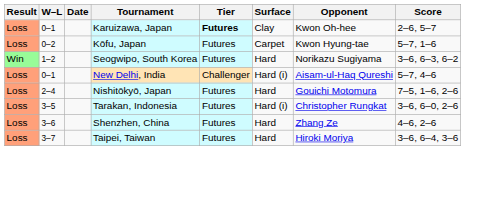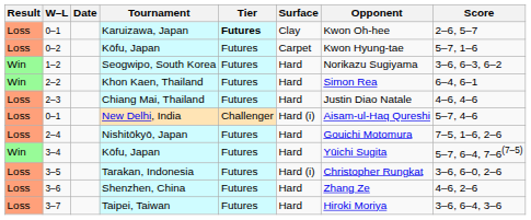+ row: Win | 2–2 | Khon Kaen, Thailand | Futures | Hard | Simon Rea | 6–4, 6–1
+ row: Loss | 2–3 | Chiang Mai, Thailand | Futures | Hard | Justin Diao Natale | 4–6, 4–6
+ row: Win | 3–4 | Kōfu, Japan | Futures | Hard | Yūichi Sugita | 5–7, 6–4, 7–6(7–5)
